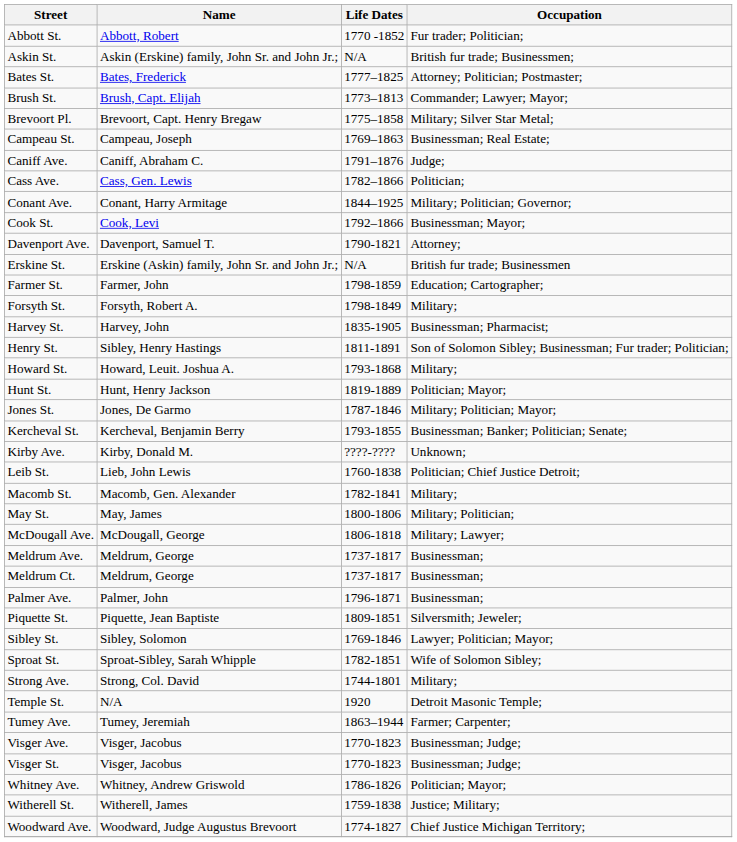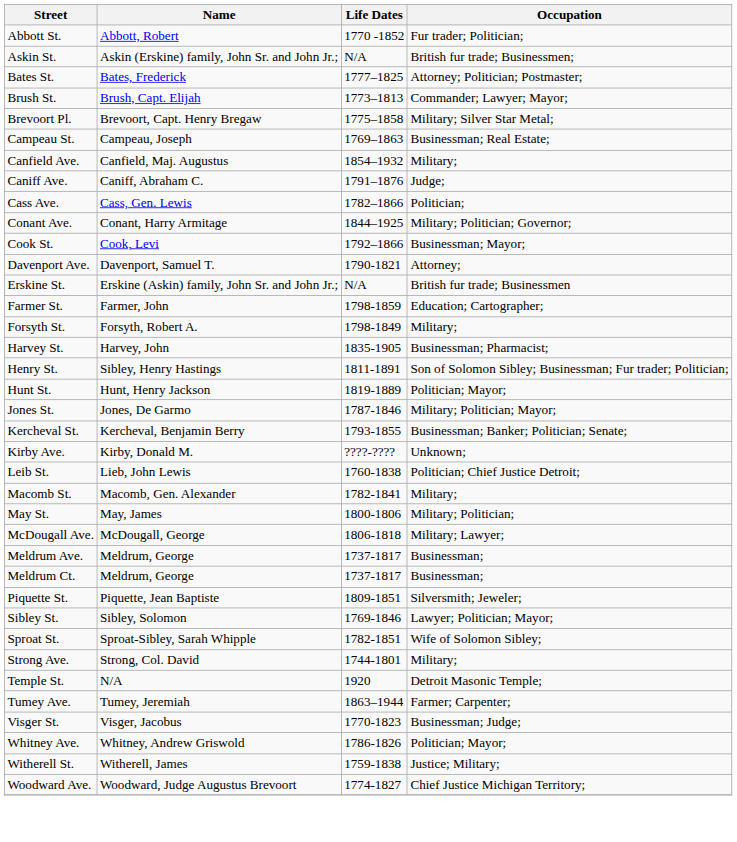+ row: Canfield Ave. | Canfield, Maj. Augustus | 1854–1932 | Military;
- row: Howard St. | Howard, Leuit. Joshua A. | 1793-1868 | Military;
- row: Palmer Ave. | Palmer, John | 1796-1871 | Businessman;
- row: Visger Ave. | Visger, Jacobus | 1770-1823 | Businessman; Judge;
